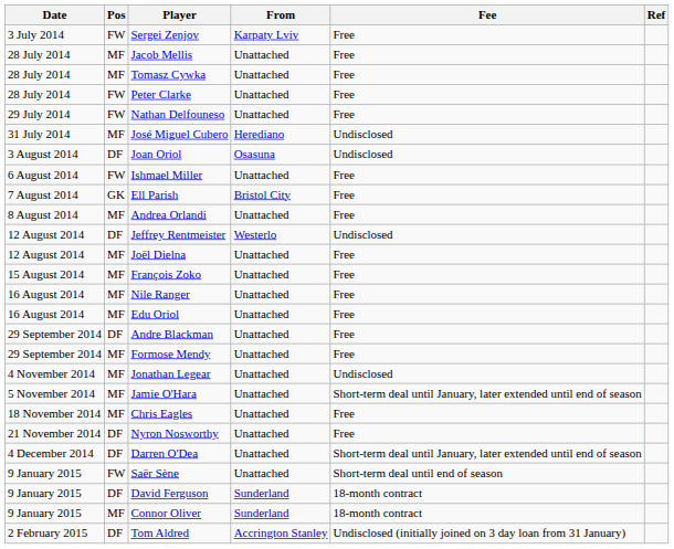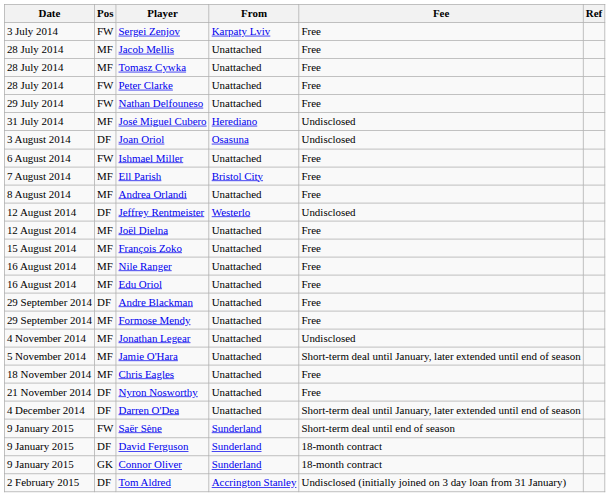Ell Parish | Pos: GK -> MF
Saër Sène | From: Unattached -> Sunderland
Connor Oliver | Pos: MF -> GK
